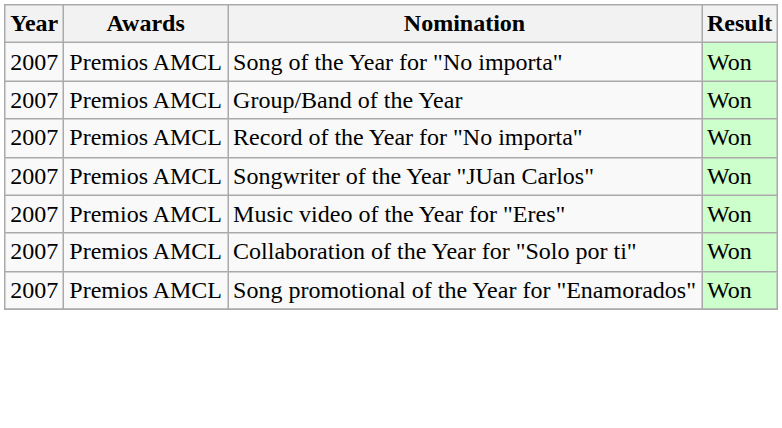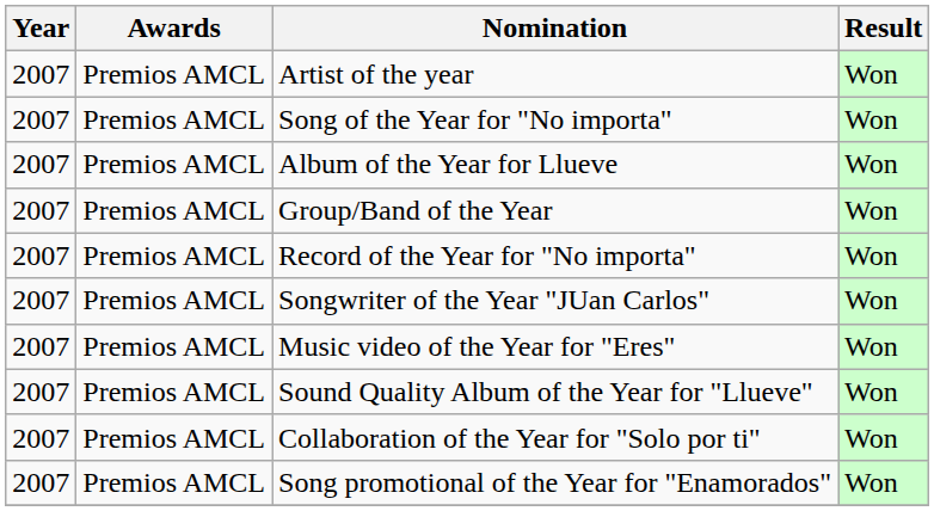+ row: 2007 | Premios AMCL | Artist of the year | Won
+ row: 2007 | Premios AMCL | Album of the Year for Llueve | Won
+ row: 2007 | Premios AMCL | Sound Quality Album of the Year for "Llueve" | Won
